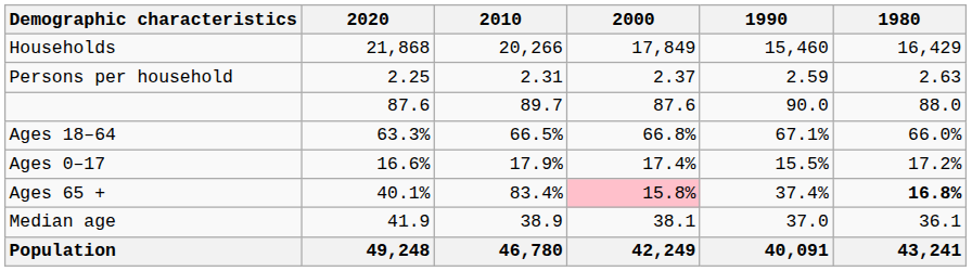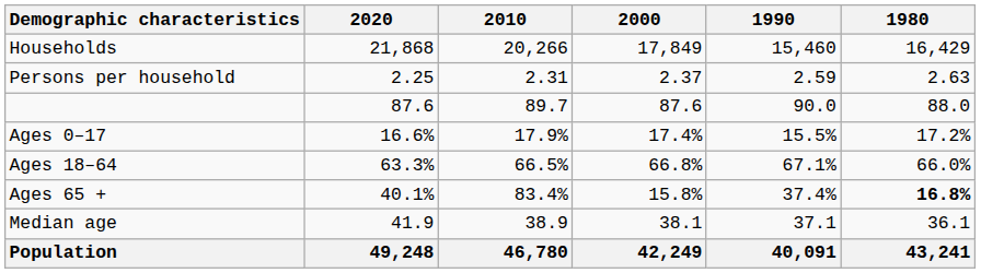rows swapped: Ages 0–17 <-> Ages 18–64
Ages 65 + | 2000: pink background -> no background
Median age | 1990: 37.0 -> 37.1
